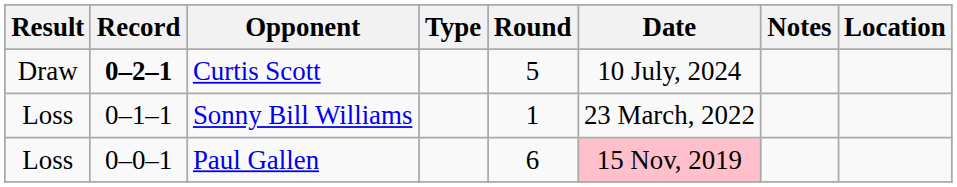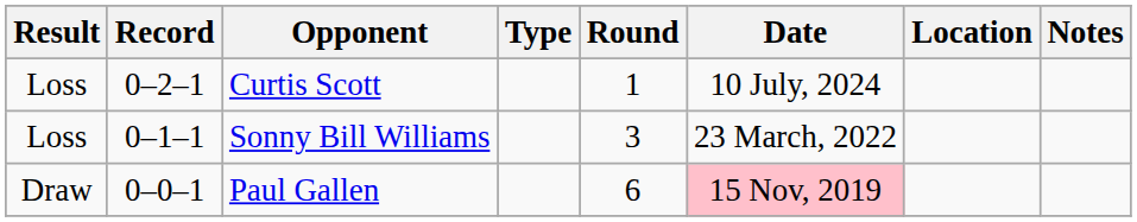columns swapped: Location <-> Notes
Curtis Scott | Result: Draw -> Loss
Curtis Scott | Record: bold -> normal
Curtis Scott | Round: 5 -> 1
Sonny Bill Williams | Round: 1 -> 3
Paul Gallen | Result: Loss -> Draw
